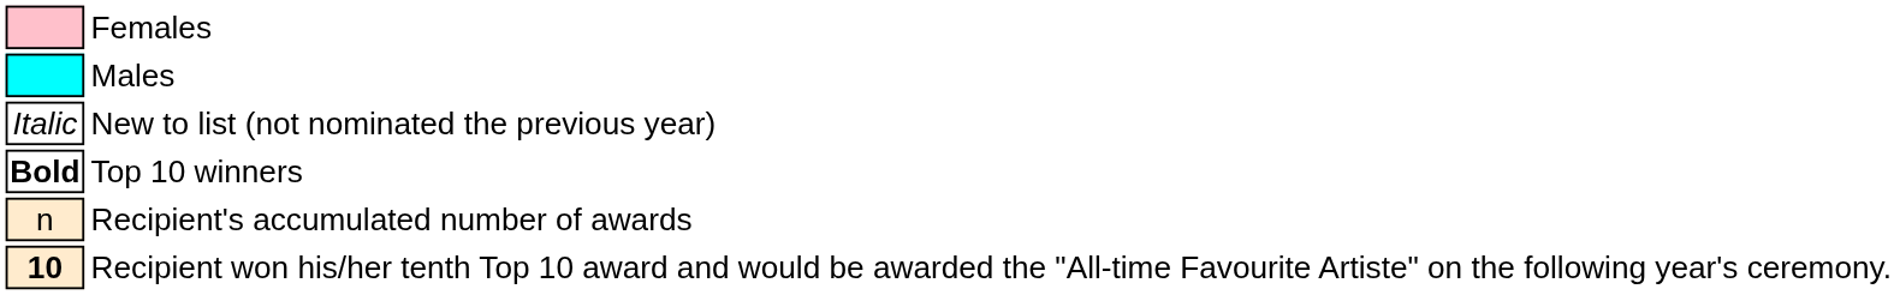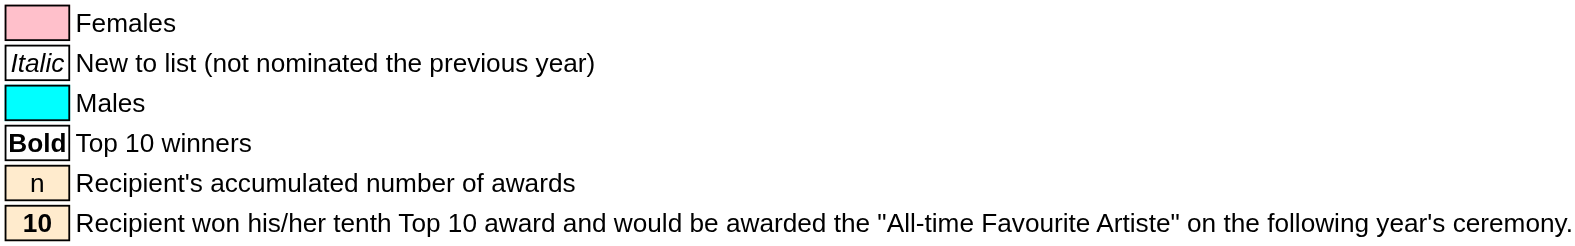rows swapped: Males <-> New to list (not nominated the previous year)
